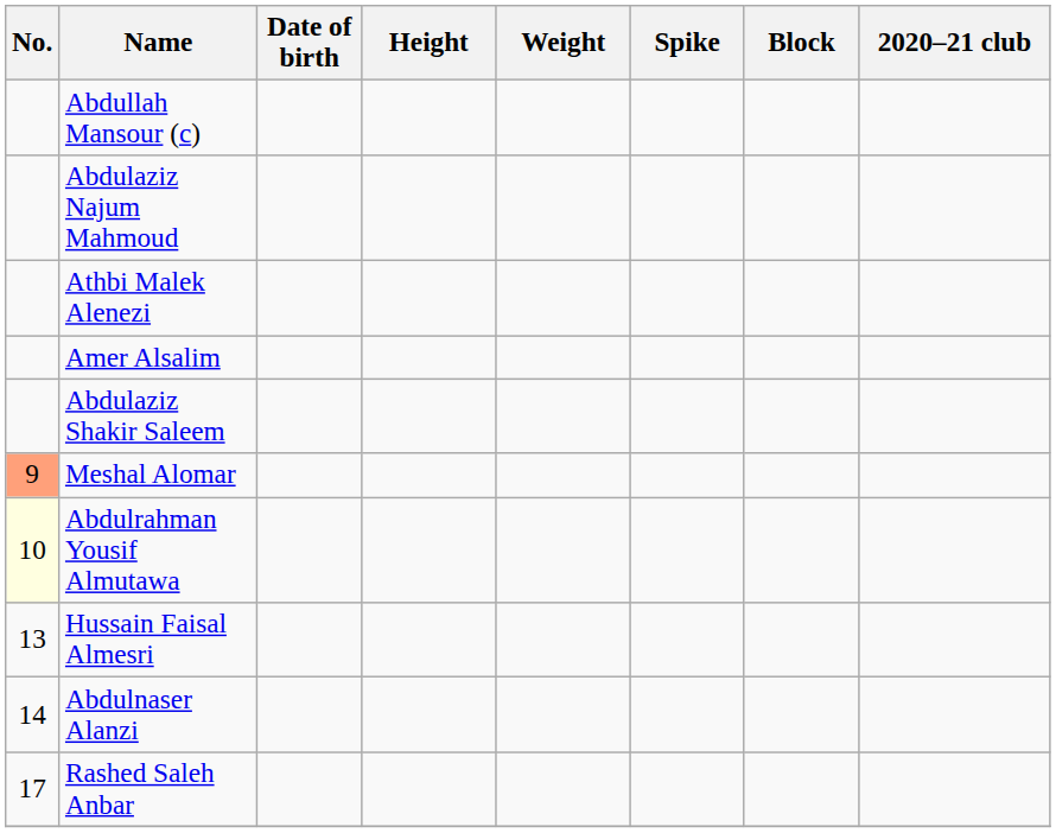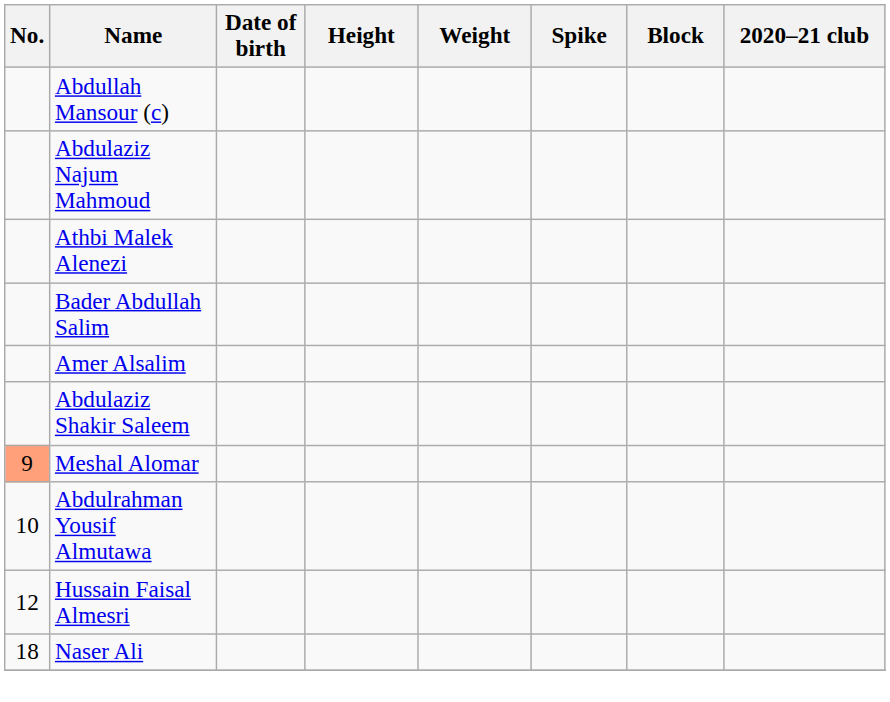+ row: Bader Abdullah Salim
Abdulrahman Yousif Almutawa | No.: lightyellow background -> no background
Hussain Faisal Almesri | No.: 13 -> 12
- row: 14 | Abdulnaser Alanzi
- row: 17 | Rashed Saleh Anbar
+ row: 18 | Naser Ali
